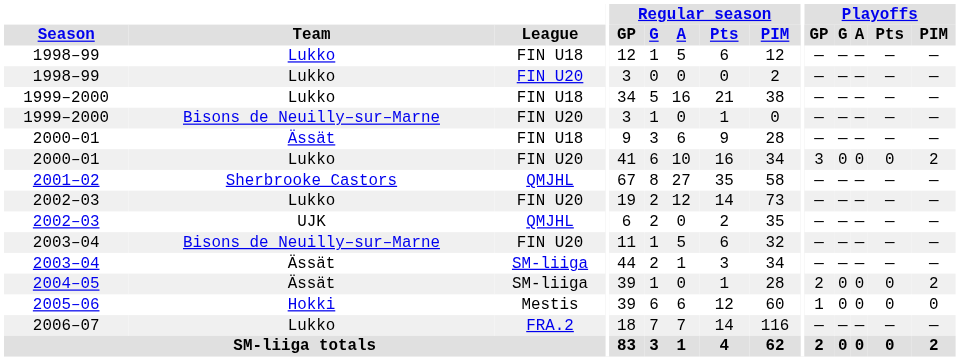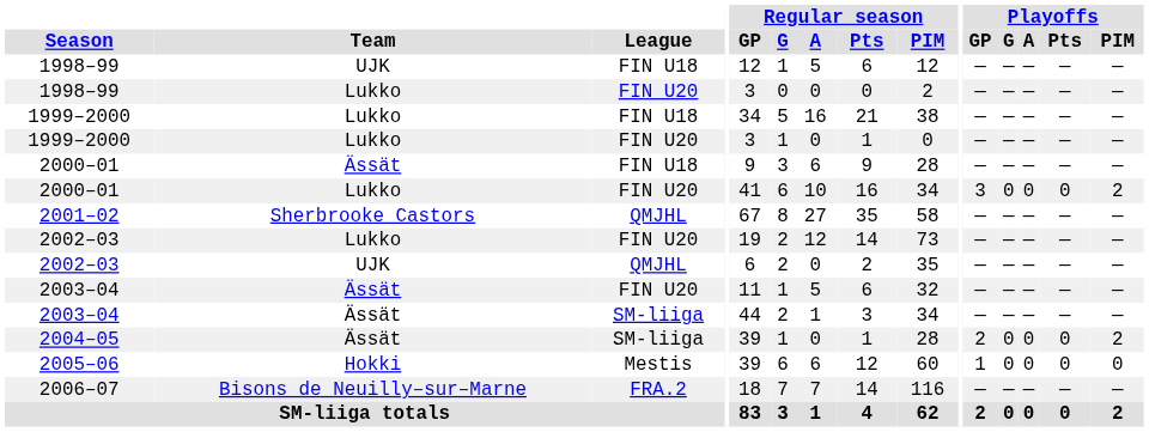1998–99 / FIN U18 | Team: Lukko -> UJK
1999–2000 / FIN U20 | Team: Bisons de Neuilly–sur–Marne -> Lukko
2003–04 / FIN U20 | Team: Bisons de Neuilly–sur–Marne -> Ässät
2006–07 | Team: Lukko -> Bisons de Neuilly–sur–Marne
